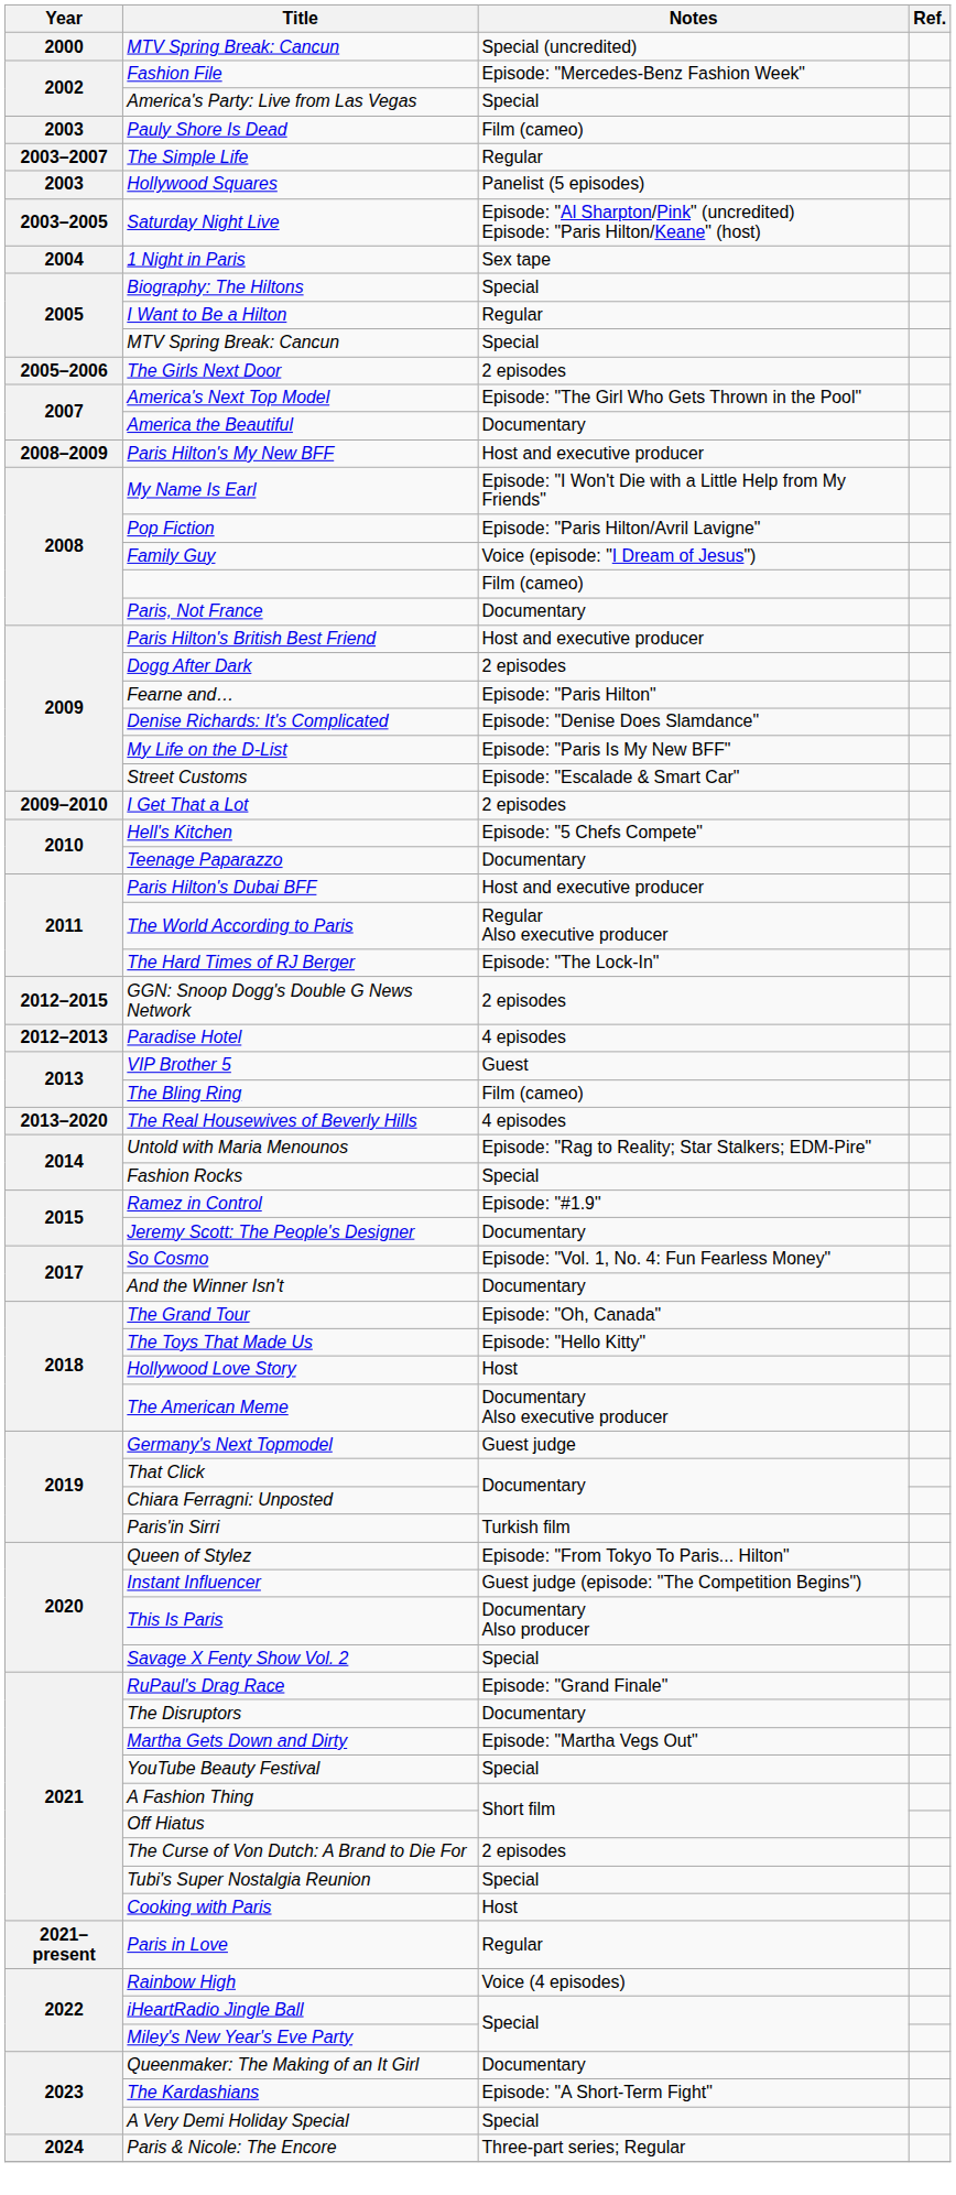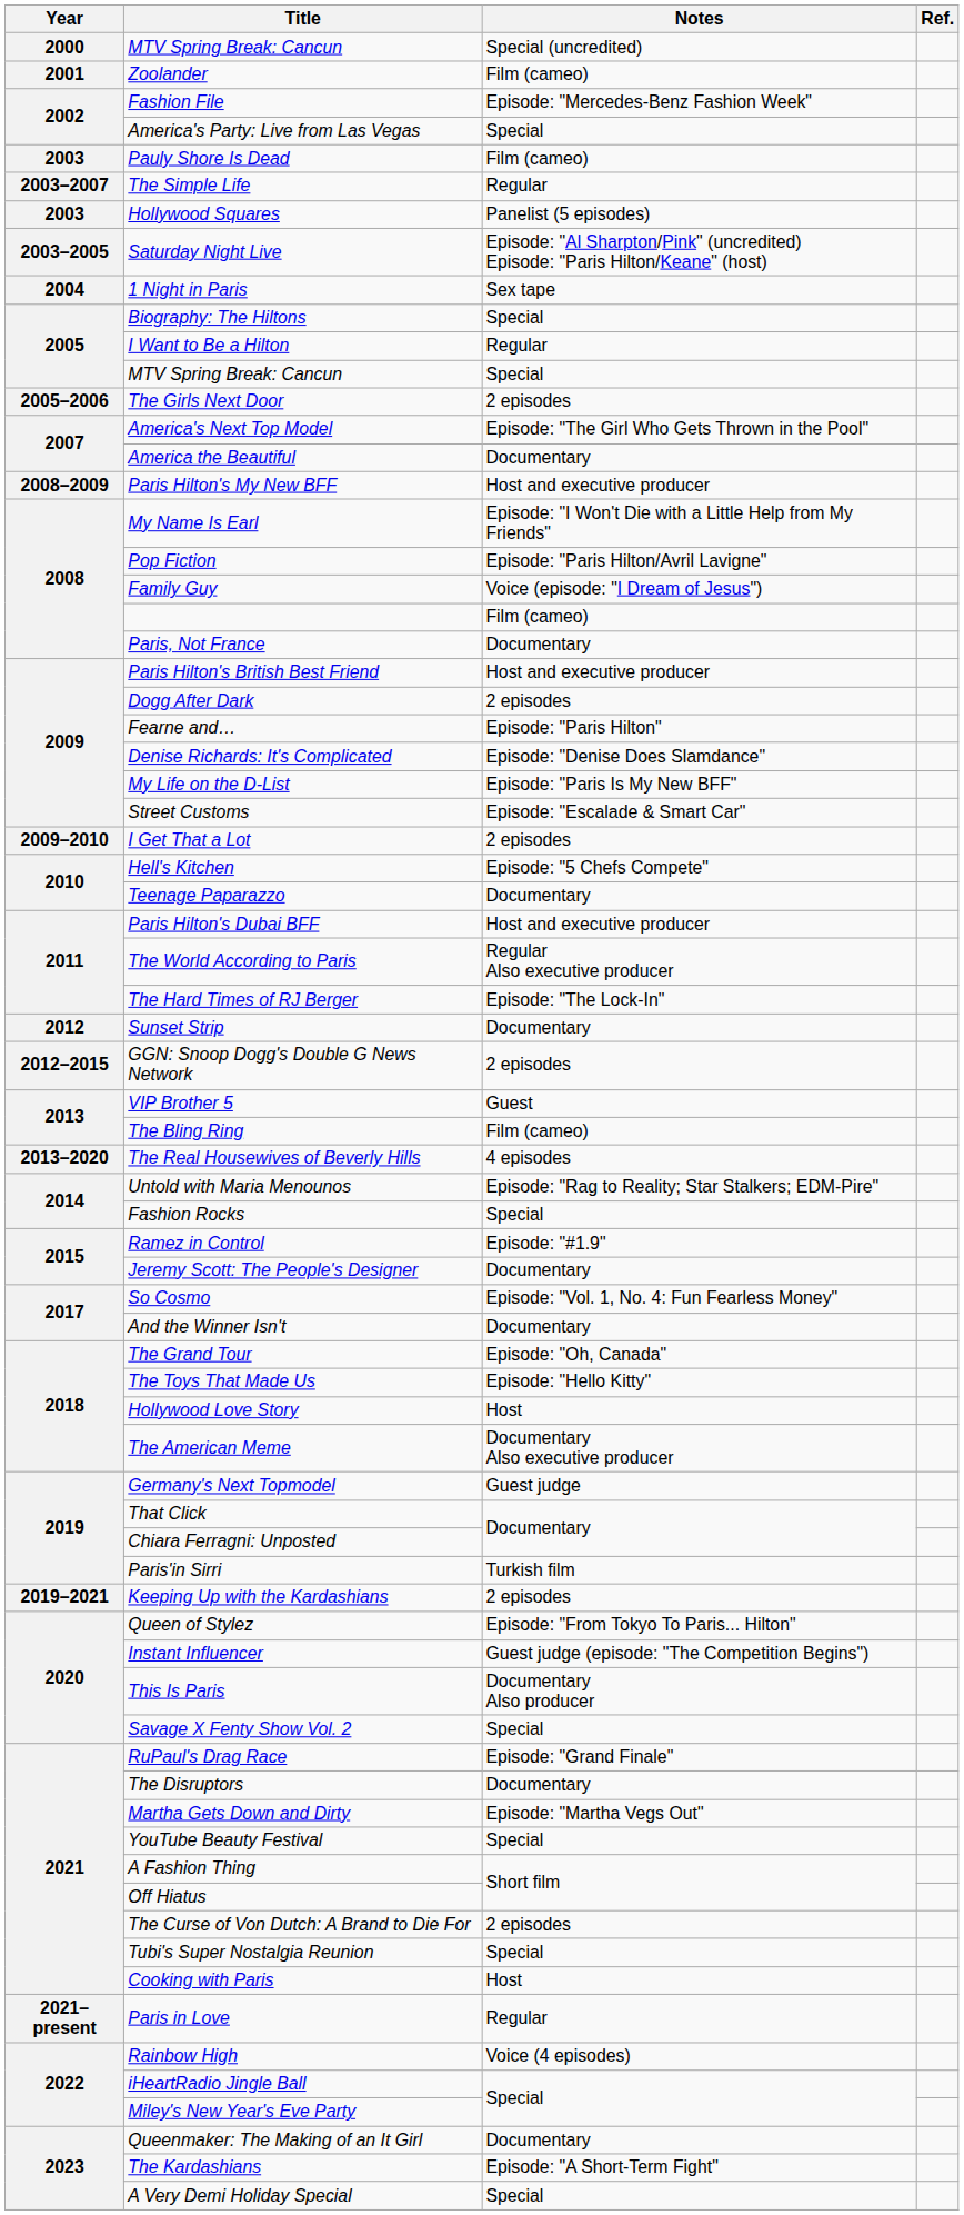+ row: 2001 | Zoolander | Film (cameo)
+ row: 2012 | Sunset Strip | Documentary
- row: 2012–2013 | Paradise Hotel | 4 episodes
+ row: 2019–2021 | Keeping Up with the Kardashians | 2 episodes
- row: 2024 | Paris & Nicole: The Encore | Three-part series; Regular
